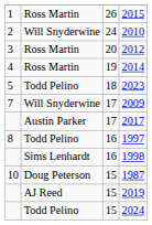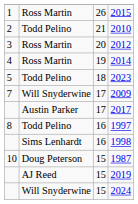2010 | column 2: Will Snyderwine -> Todd Pelino
2010 | column 3: 24 -> 21
2024 | column 2: Todd Pelino -> Will Snyderwine
